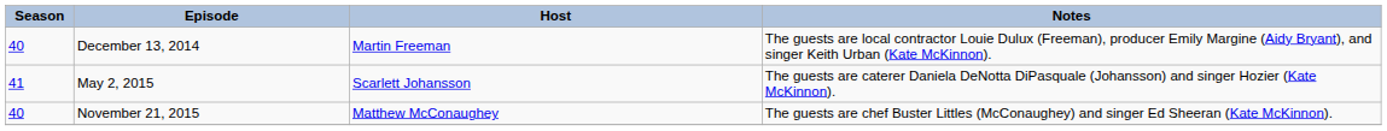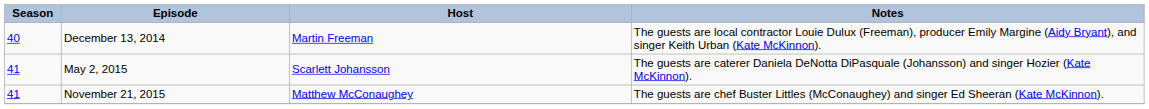November 21, 2015 | Season: 40 -> 41
